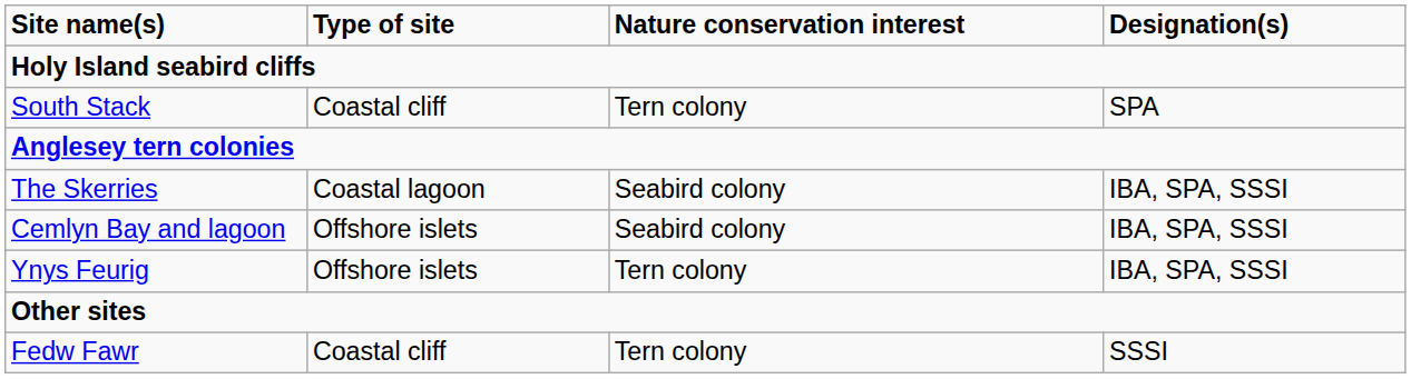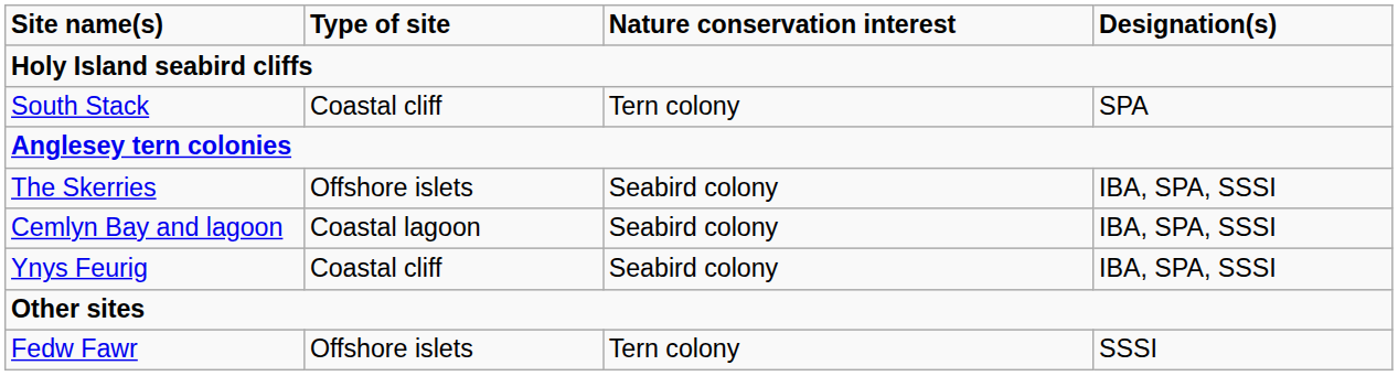The Skerries | Type of site: Coastal lagoon -> Offshore islets
Cemlyn Bay and lagoon | Type of site: Offshore islets -> Coastal lagoon
Ynys Feurig | Type of site: Offshore islets -> Coastal cliff
Ynys Feurig | Nature conservation interest: Tern colony -> Seabird colony
Fedw Fawr | Type of site: Coastal cliff -> Offshore islets
